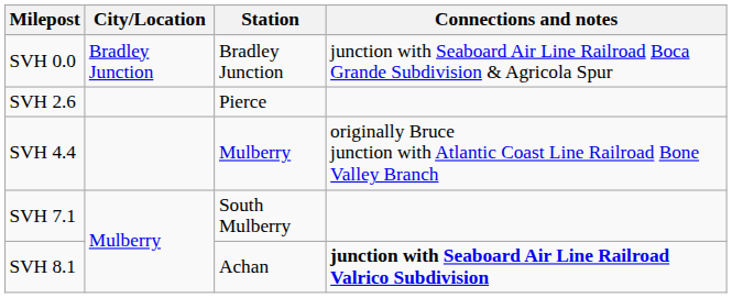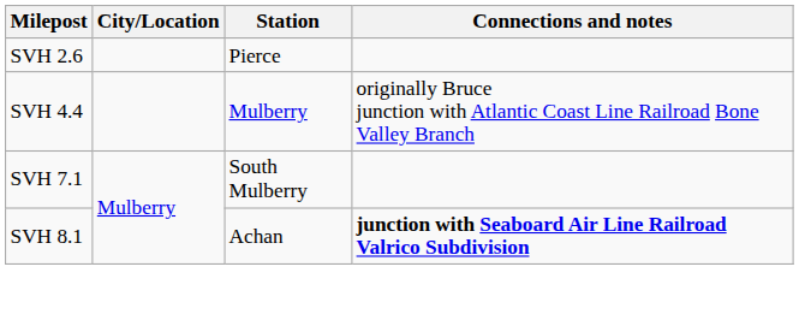- row: SVH 0.0 | Bradley Junction | Bradley Junction | junction with Seaboard Air Line Railroad Boca Grande Subdivision & Agricola Spur
